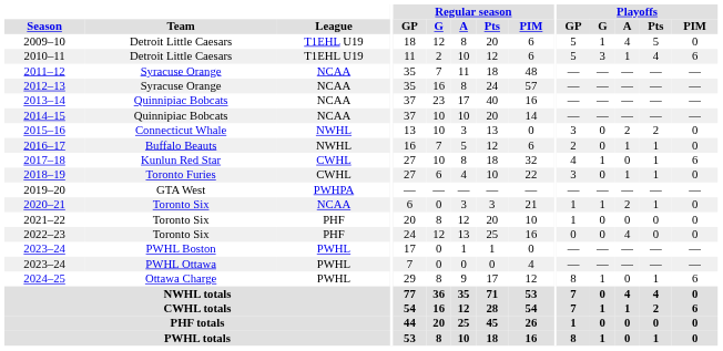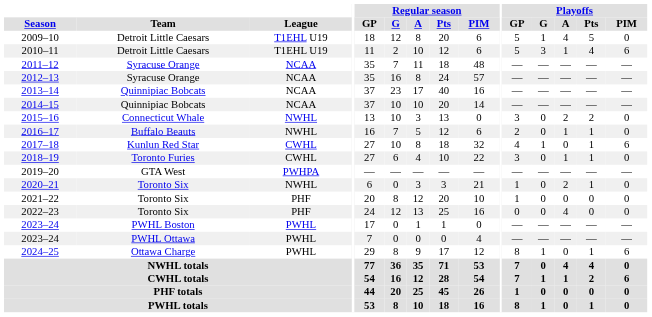2020–21 | League: NCAA -> NWHL
2020–21 | Playoffs / G: 1 -> 0
